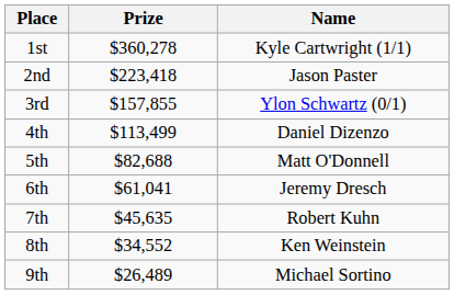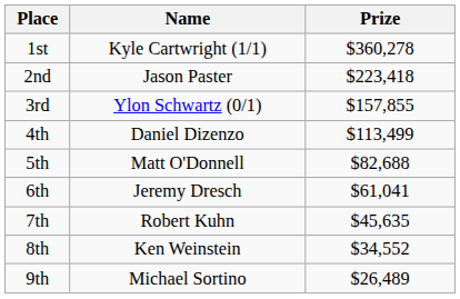columns swapped: Name <-> Prize
